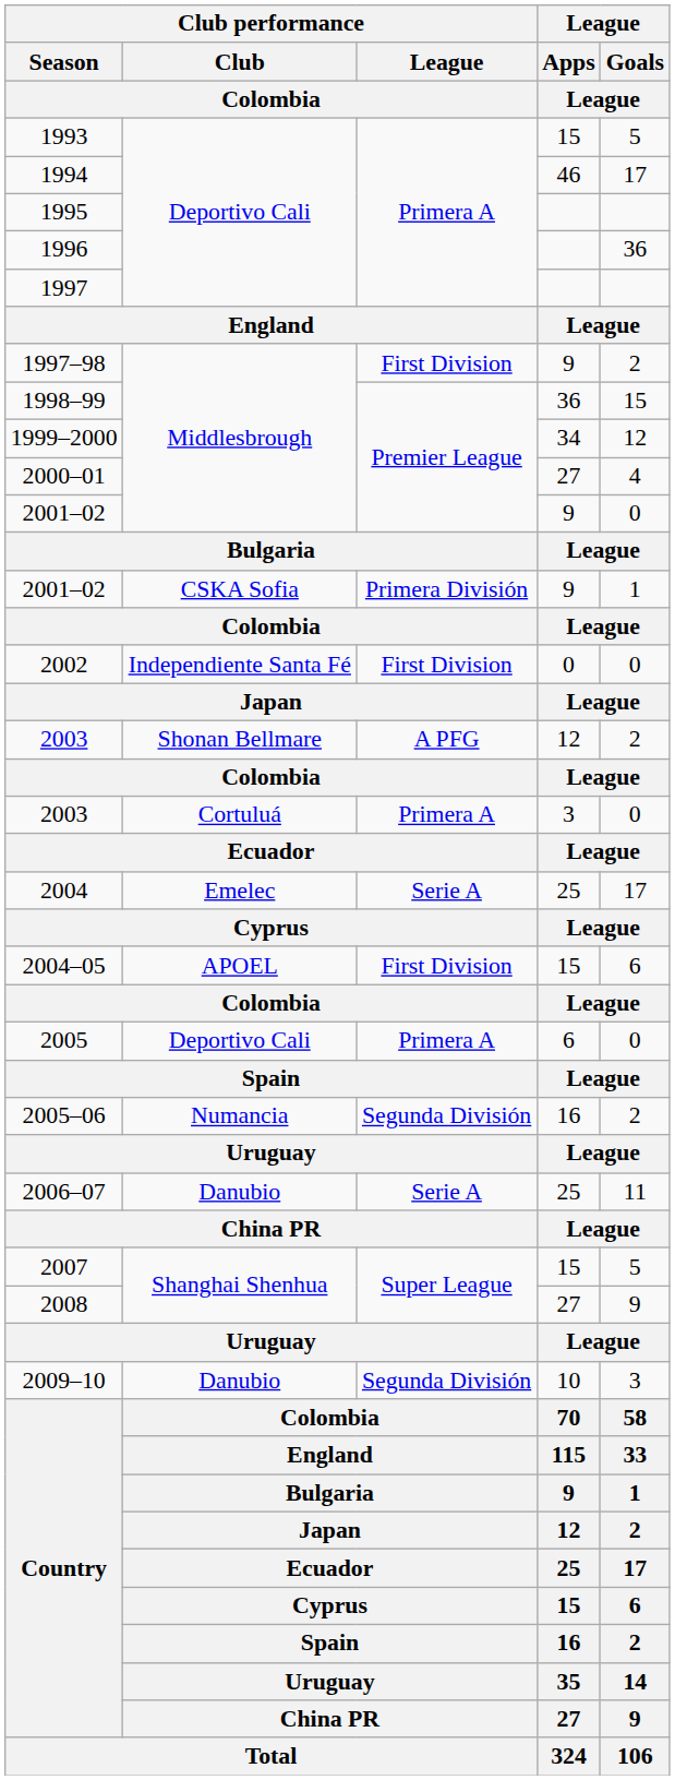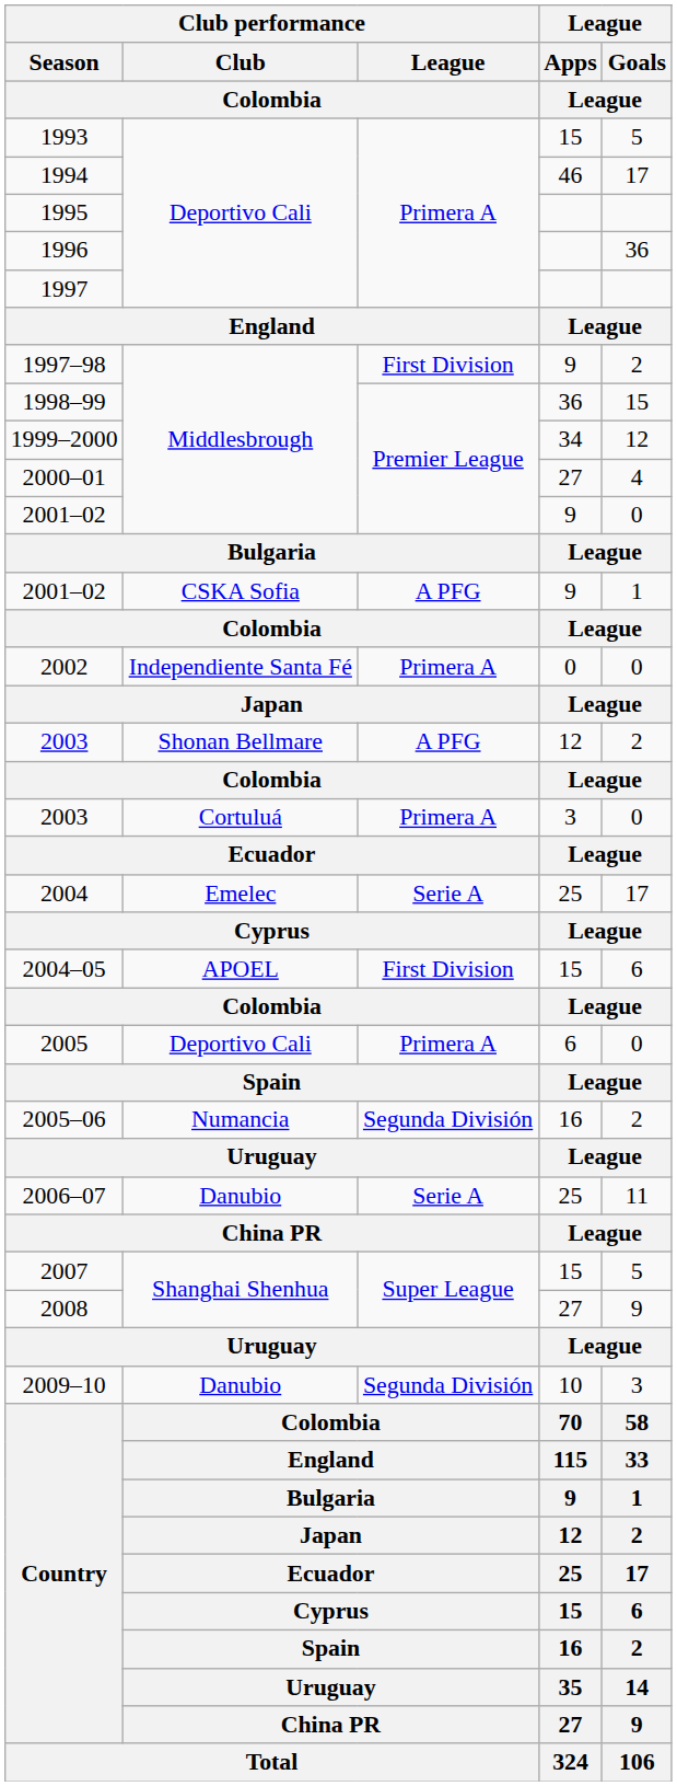2001–02 / CSKA Sofia | Club performance / League / Colombia: Primera División -> A PFG
2002 | Club performance / League / Colombia: First Division -> Primera A
